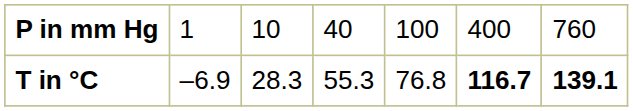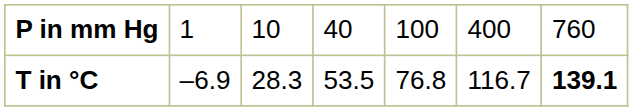T in °C | column 4: 55.3 -> 53.5
T in °C | column 6: bold -> normal
